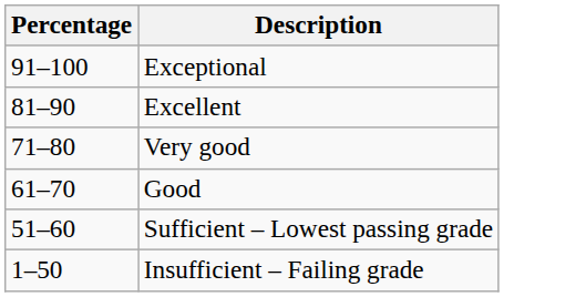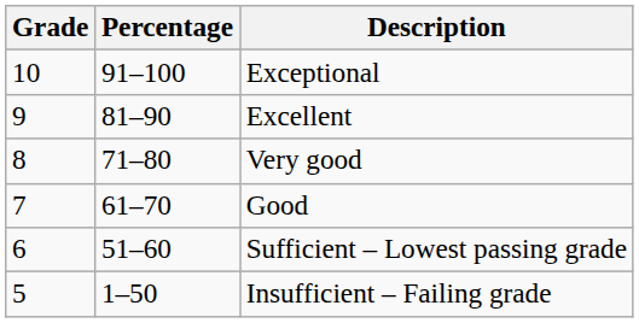+ column: Grade | 10 | 9 | 8 | 7 | 6 | 5
